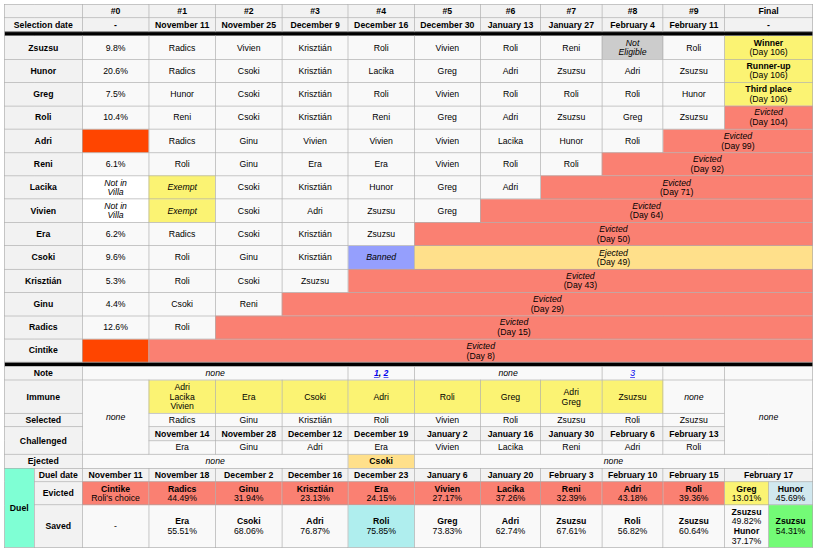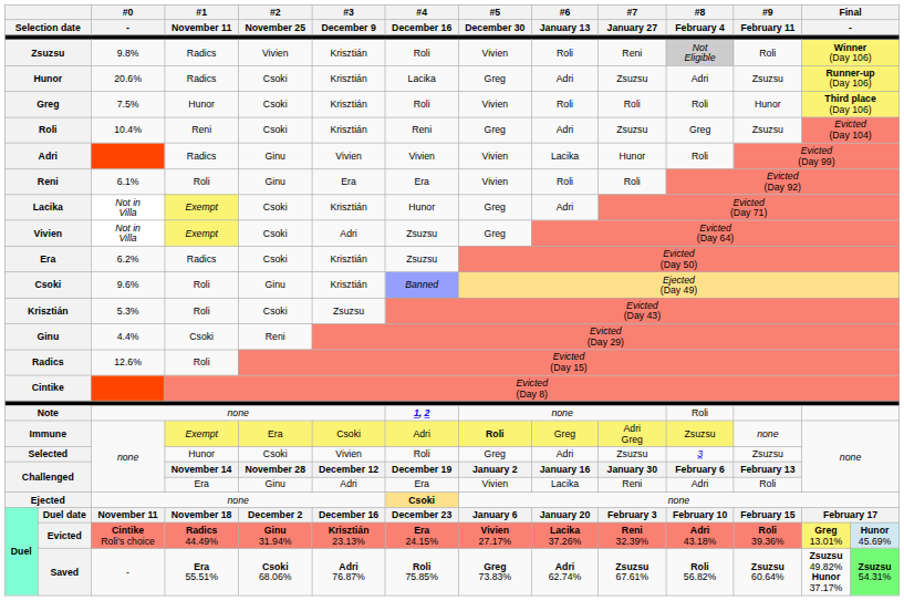Note | #8 / February 4: 3 -> Roli
Immune | #1 / November 11: Adri Lacika Vivien -> Exempt
Immune | #5 / December 30: normal -> bold
Selected | #1 / November 11: Radics -> Hunor
Selected | #2 / November 25: Ginu -> Csoki
Selected | #3 / December 9: Krisztián -> Vivien
Selected | #5 / December 30: Vivien -> Greg
Selected | #6 / January 13: Roli -> Adri
Selected | #8 / February 4: Roli -> 3
Saved | #4 / December 16: paleturquoise background -> no background
